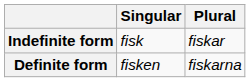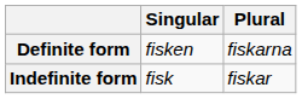rows swapped: Indefinite form <-> Definite form
